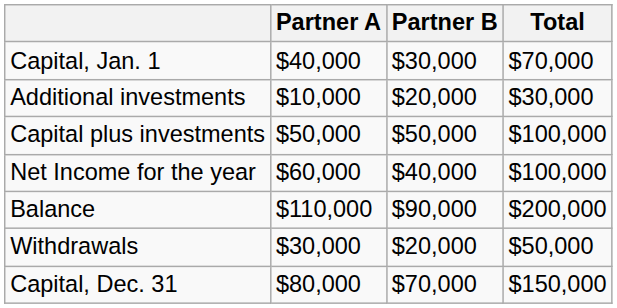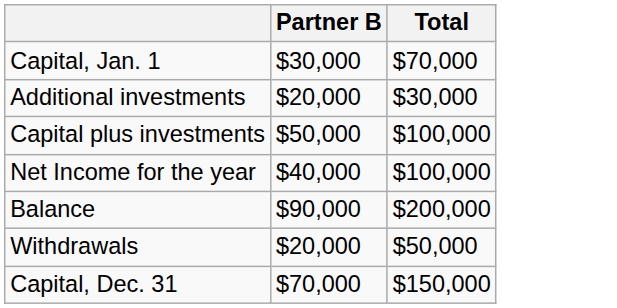- column: Partner A | $40,000 | $10,000 | $50,000 | $60,000 | $110,000 | $30,000 | $80,000
